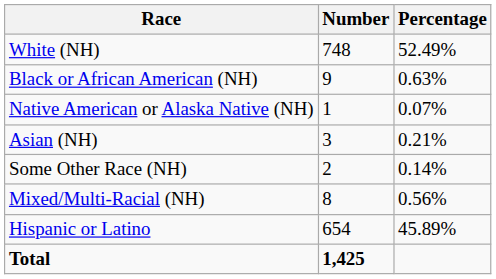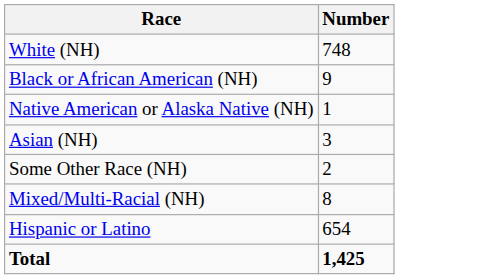- column: Percentage | 52.49% | 0.63% | 0.07% | 0.21% | 0.14% | 0.56% | 45.89%
